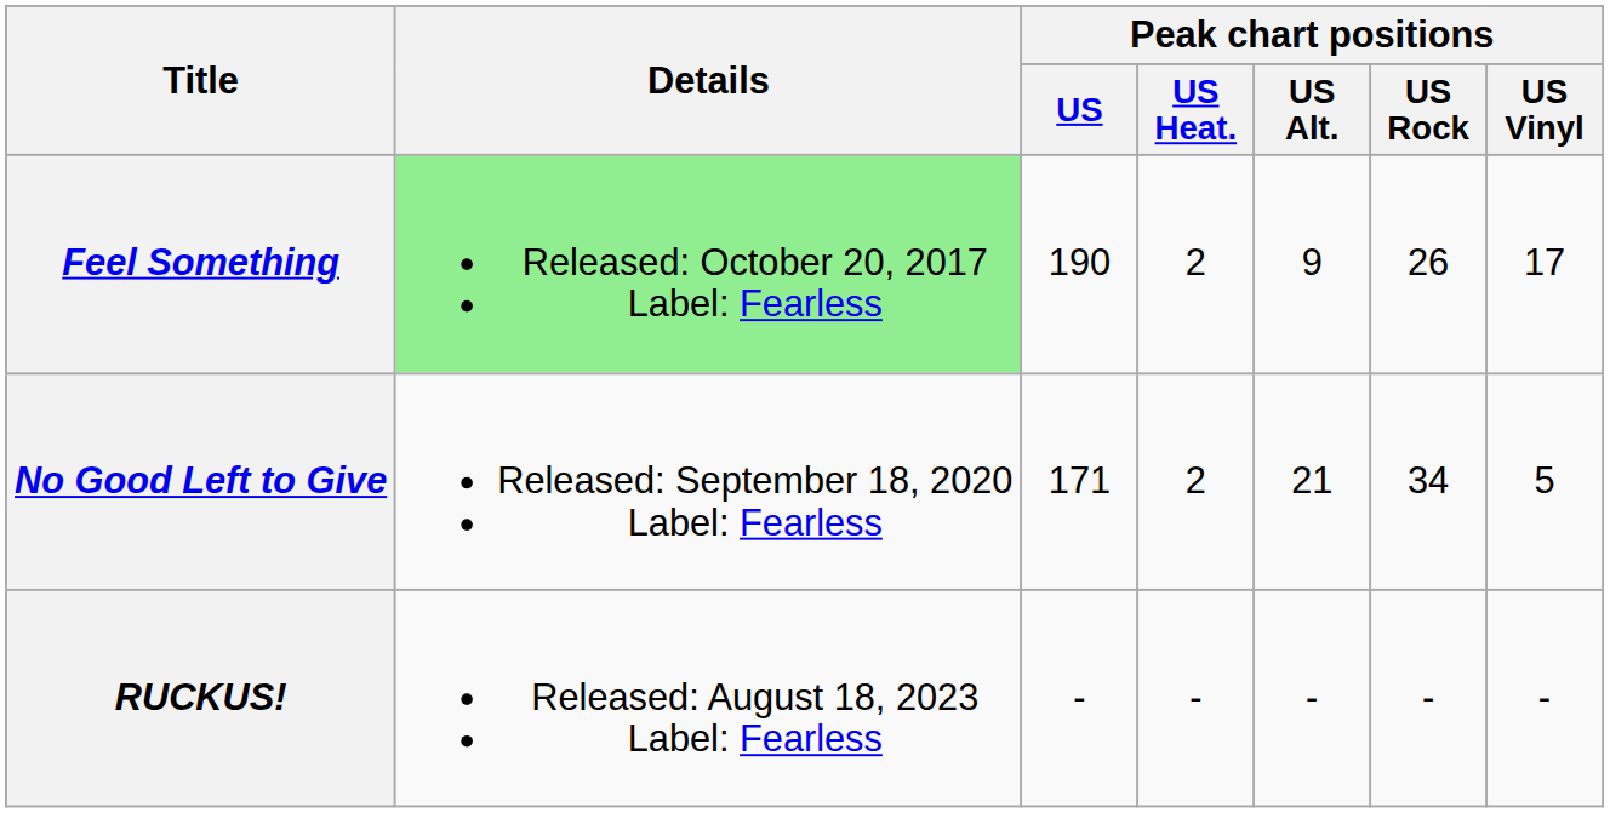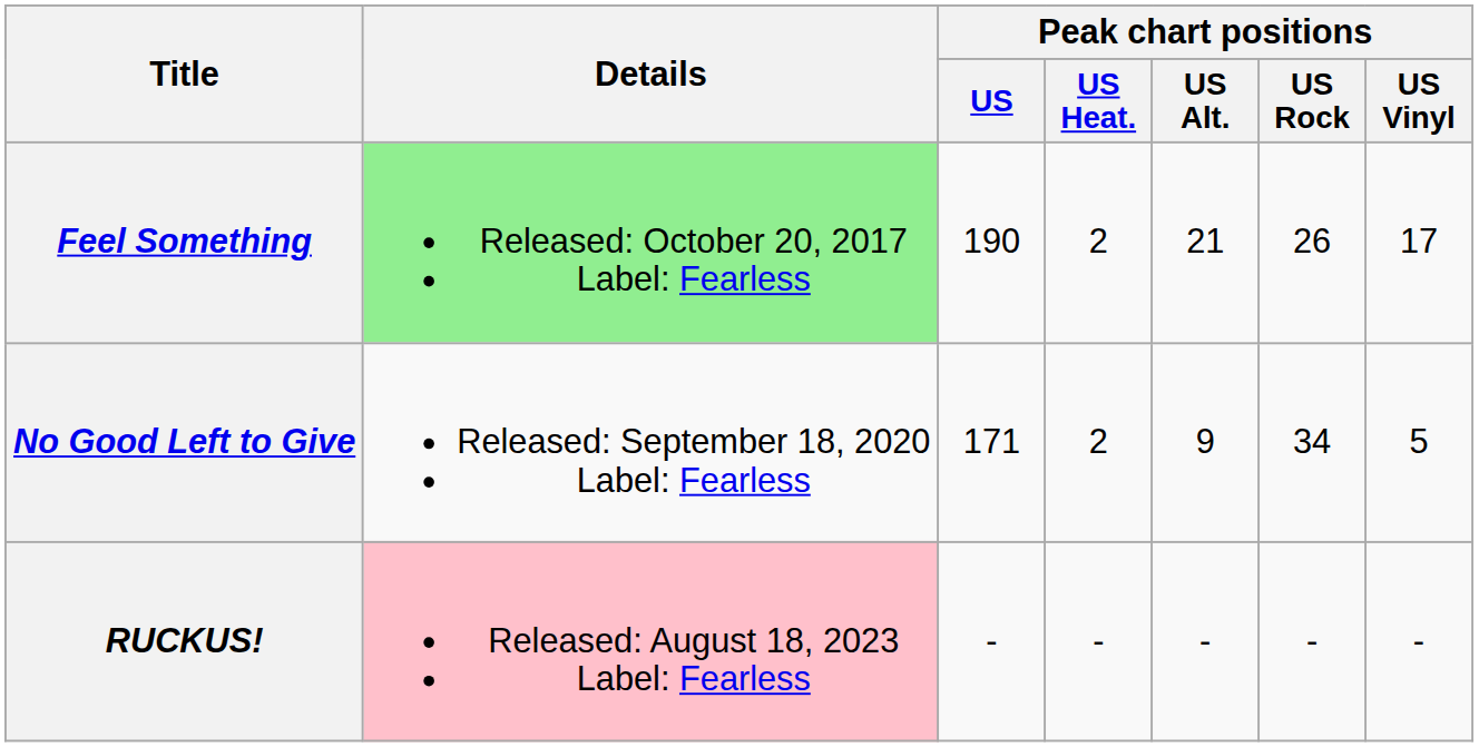Feel Something | Peak chart positions / US Alt.: 9 -> 21
No Good Left to Give | Peak chart positions / US Alt.: 21 -> 9
RUCKUS! | Details: no background -> pink background
